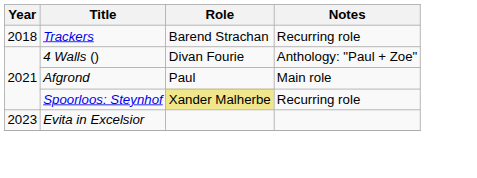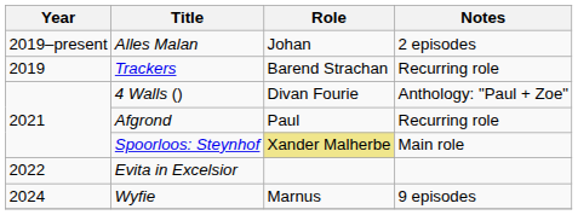+ row: 2019–present | Alles Malan | Johan | 2 episodes
Trackers | Year: 2018 -> 2019
Afgrond | Notes: Main role -> Recurring role
Spoorloos: Steynhof | Notes: Recurring role -> Main role
Evita in Excelsior | Year: 2023 -> 2022
+ row: 2024 | Wyfie | Marnus | 9 episodes
